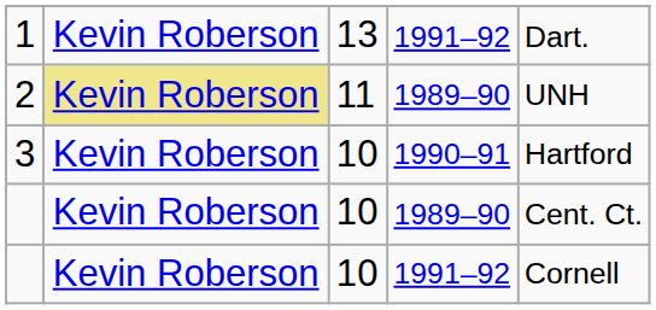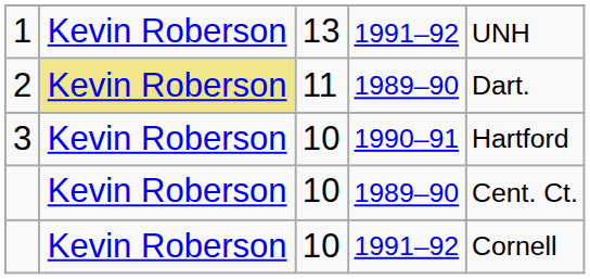1 | column 5: Dart. -> UNH
2 | column 5: UNH -> Dart.
